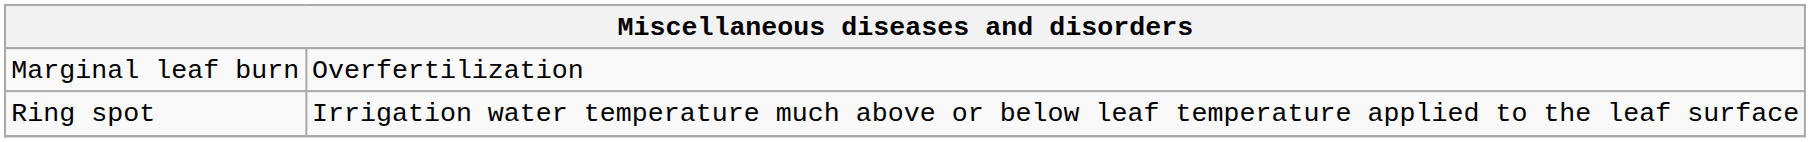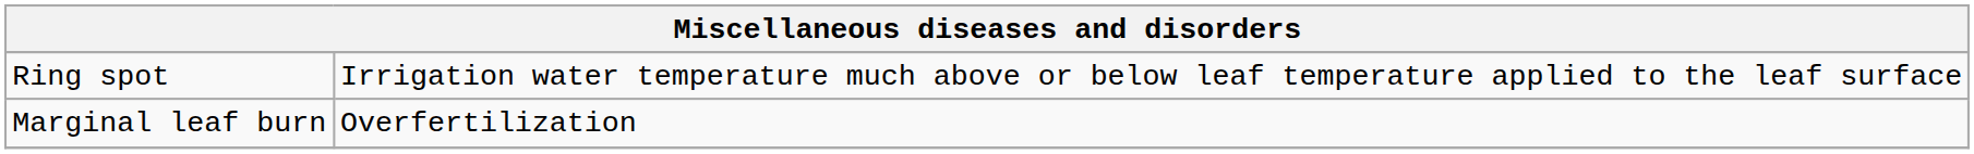rows swapped: Marginal leaf burn <-> Ring spot
